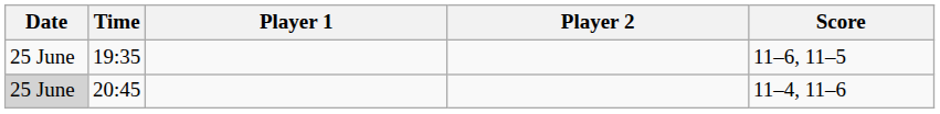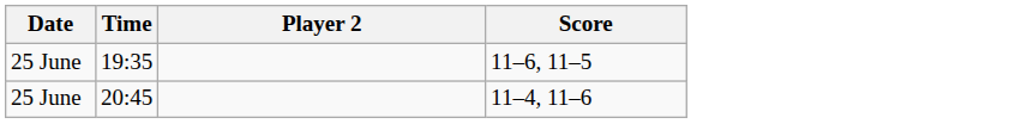- column: Player 1
20:45 | Date: lightgrey background -> no background
